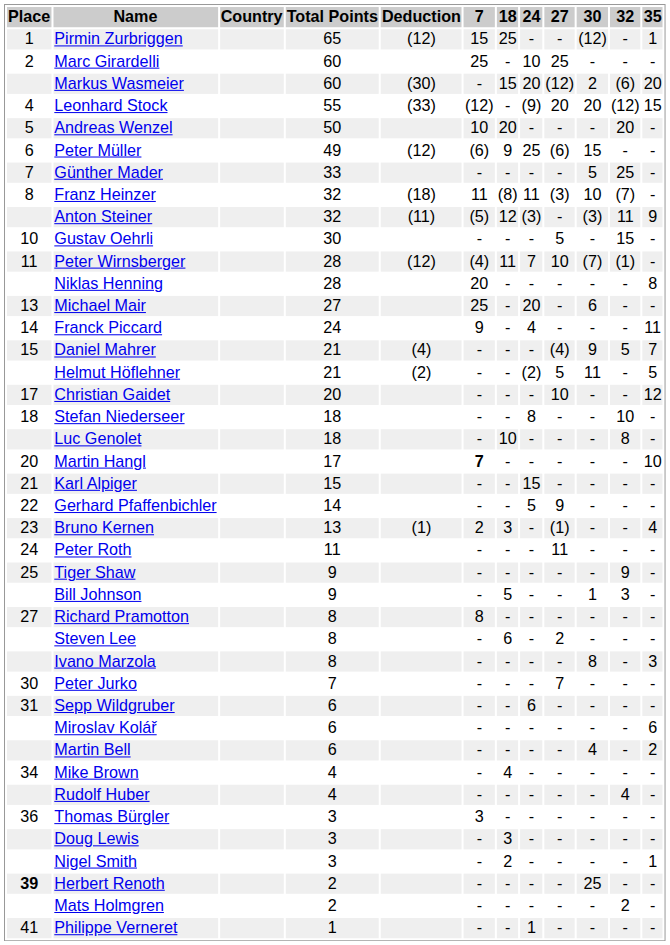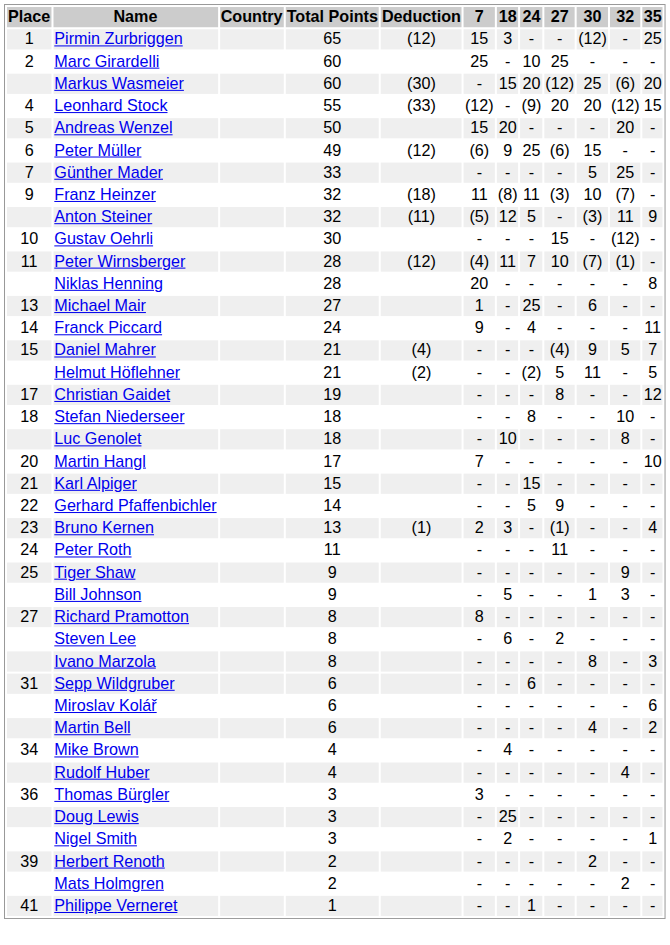Pirmin Zurbriggen | 18: 25 -> 3
Pirmin Zurbriggen | 35: 1 -> 25
Markus Wasmeier | 30: 2 -> 25
Andreas Wenzel | 7: 10 -> 15
Franz Heinzer | Place: 8 -> 9
Anton Steiner | 24: (3) -> 5
Gustav Oehrli | 27: 5 -> 15
Gustav Oehrli | 32: 15 -> (12)
Michael Mair | 7: 25 -> 1
Michael Mair | 24: 20 -> 25
Christian Gaidet | Total Points: 20 -> 19
Christian Gaidet | 27: 10 -> 8
Martin Hangl | 7: bold -> normal
- row: 30 | Peter Jurko | 7 | - | - | - | 7 | - | - | -
Doug Lewis | 18: 3 -> 25
Herbert Renoth | Place: bold -> normal
Herbert Renoth | 30: 25 -> 2
